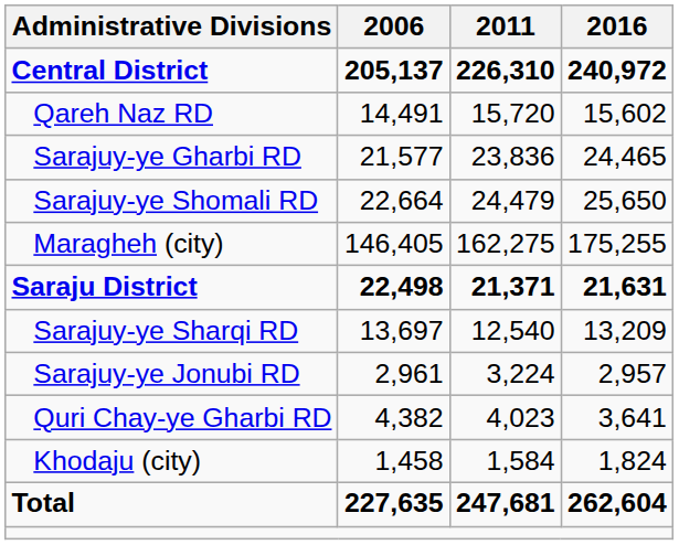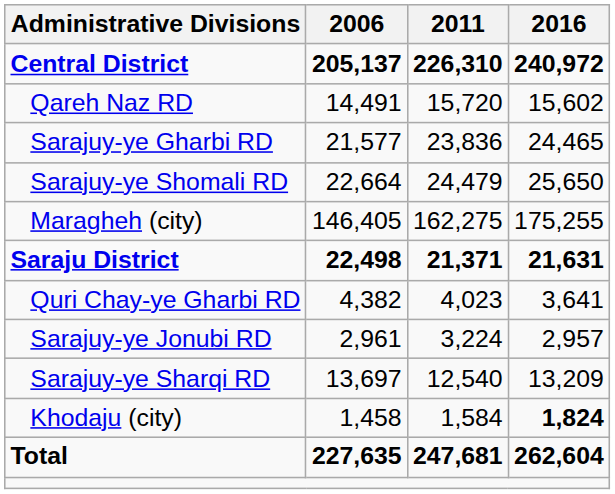rows swapped: Quri Chay-ye Gharbi RD <-> Sarajuy-ye Sharqi RD
Khodaju (city) | 2016: normal -> bold
